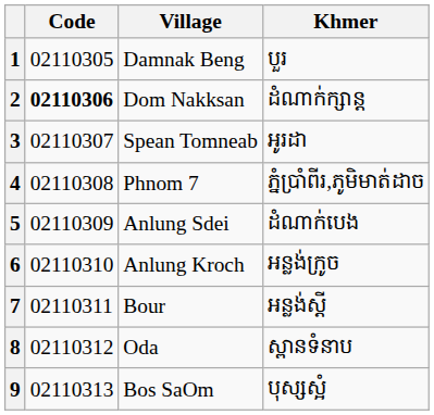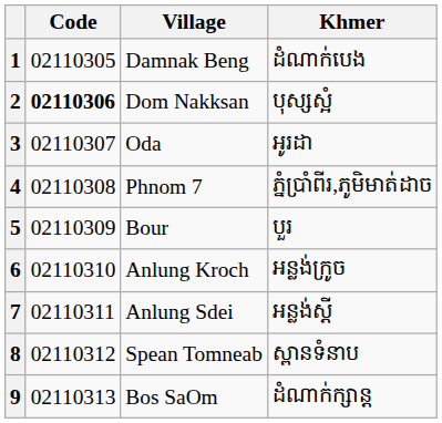1 | Khmer: បួរ -> ដំណាក់បេង
2 | Khmer: ដំណាក់ក្សាន្ត -> បុស្សស្អំ
3 | Village: Spean Tomneab -> Oda
5 | Village: Anlung Sdei -> Bour
5 | Khmer: ដំណាក់បេង -> បួរ
7 | Village: Bour -> Anlung Sdei
8 | Village: Oda -> Spean Tomneab
9 | Khmer: បុស្សស្អំ -> ដំណាក់ក្សាន្ត
